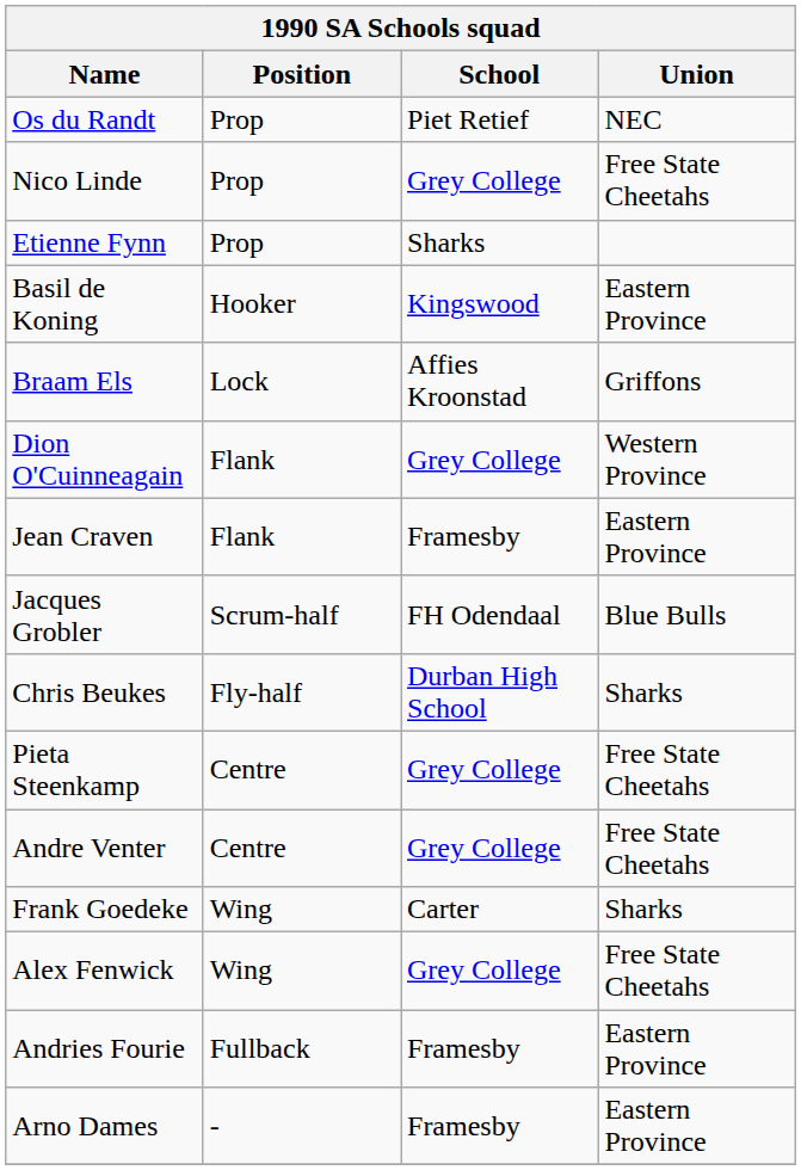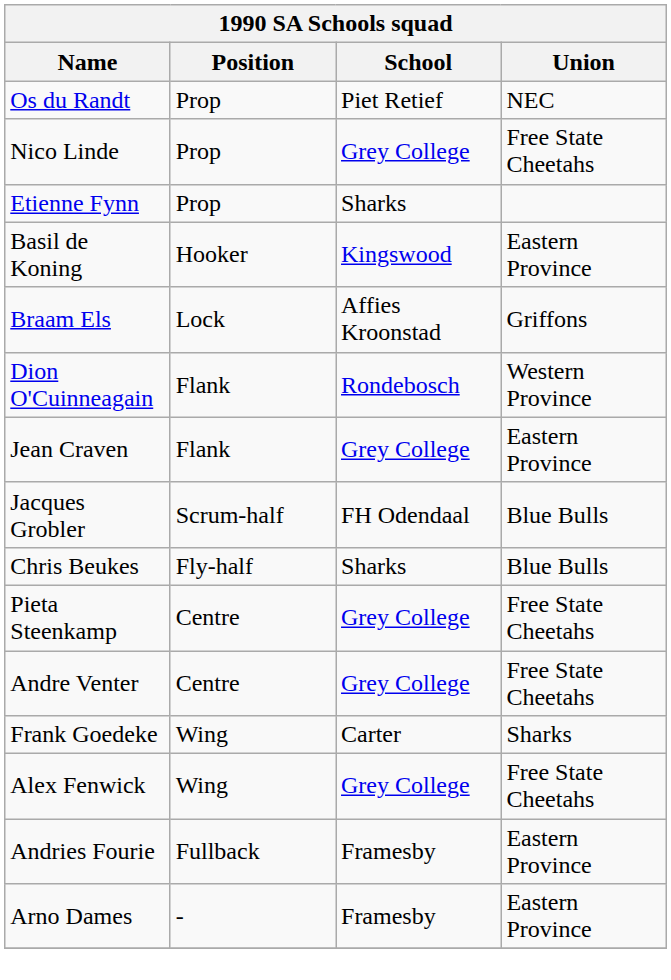Dion O'Cuinneagain | School: Grey College -> Rondebosch
Jean Craven | School: Framesby -> Grey College
Chris Beukes | School: Durban High School -> Sharks
Chris Beukes | Union: Sharks -> Blue Bulls
